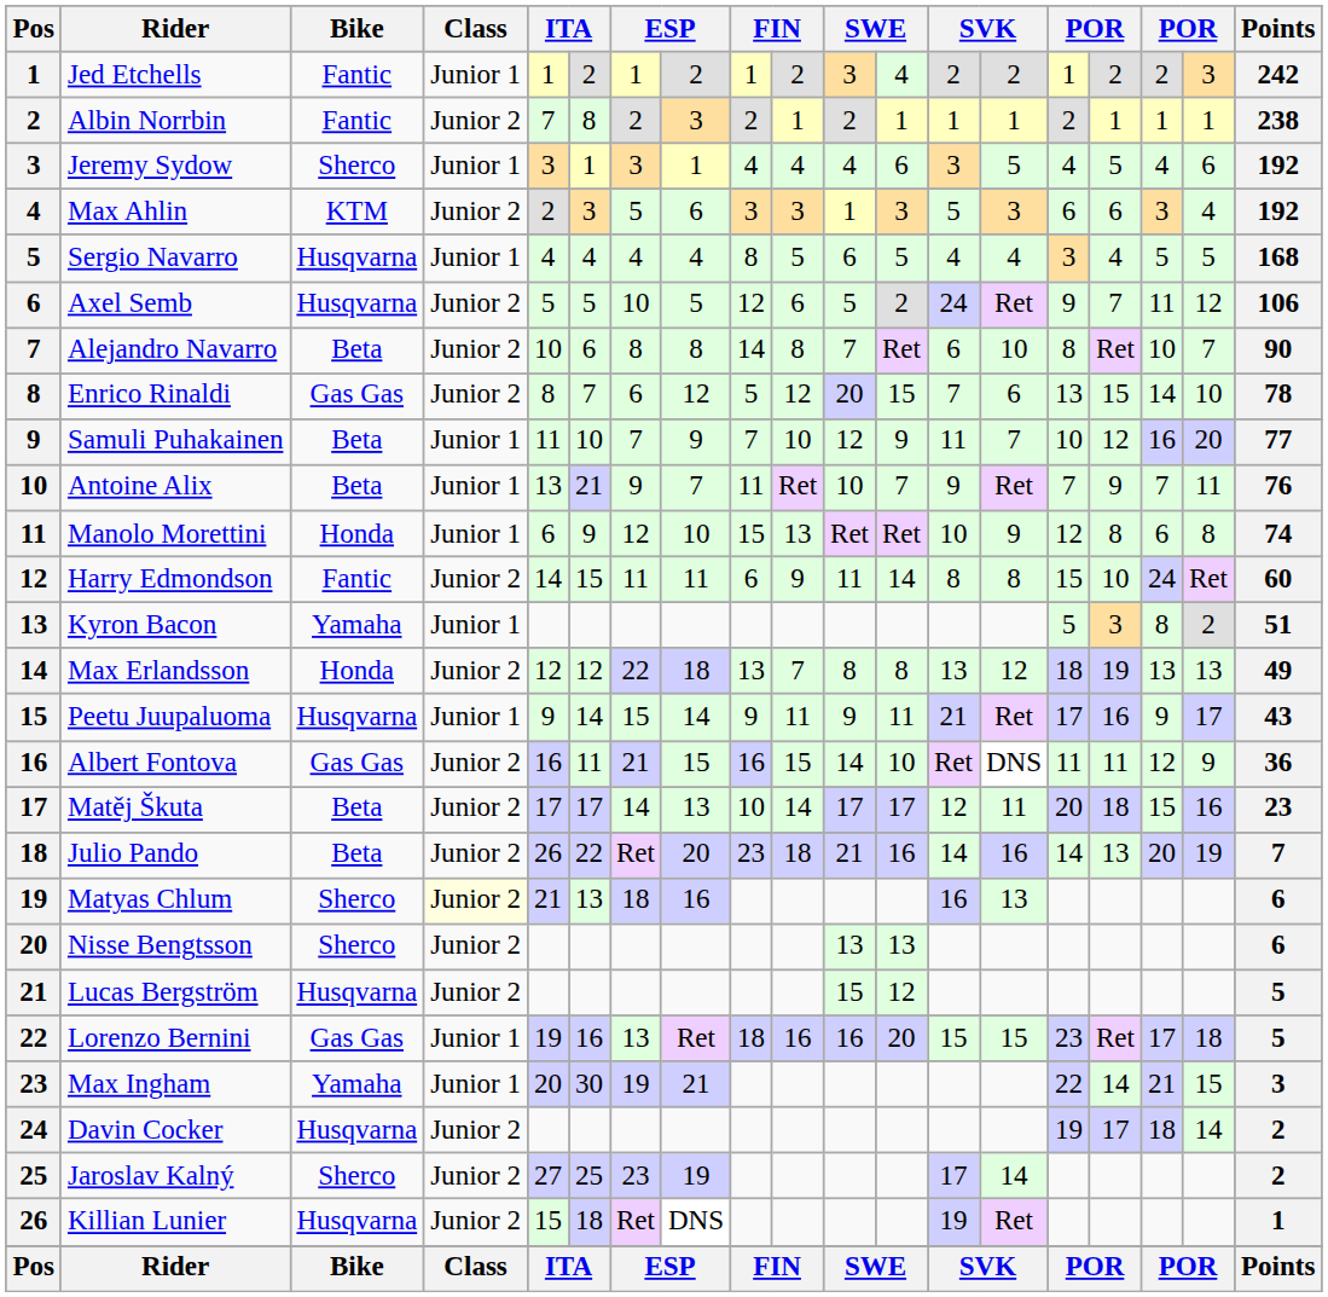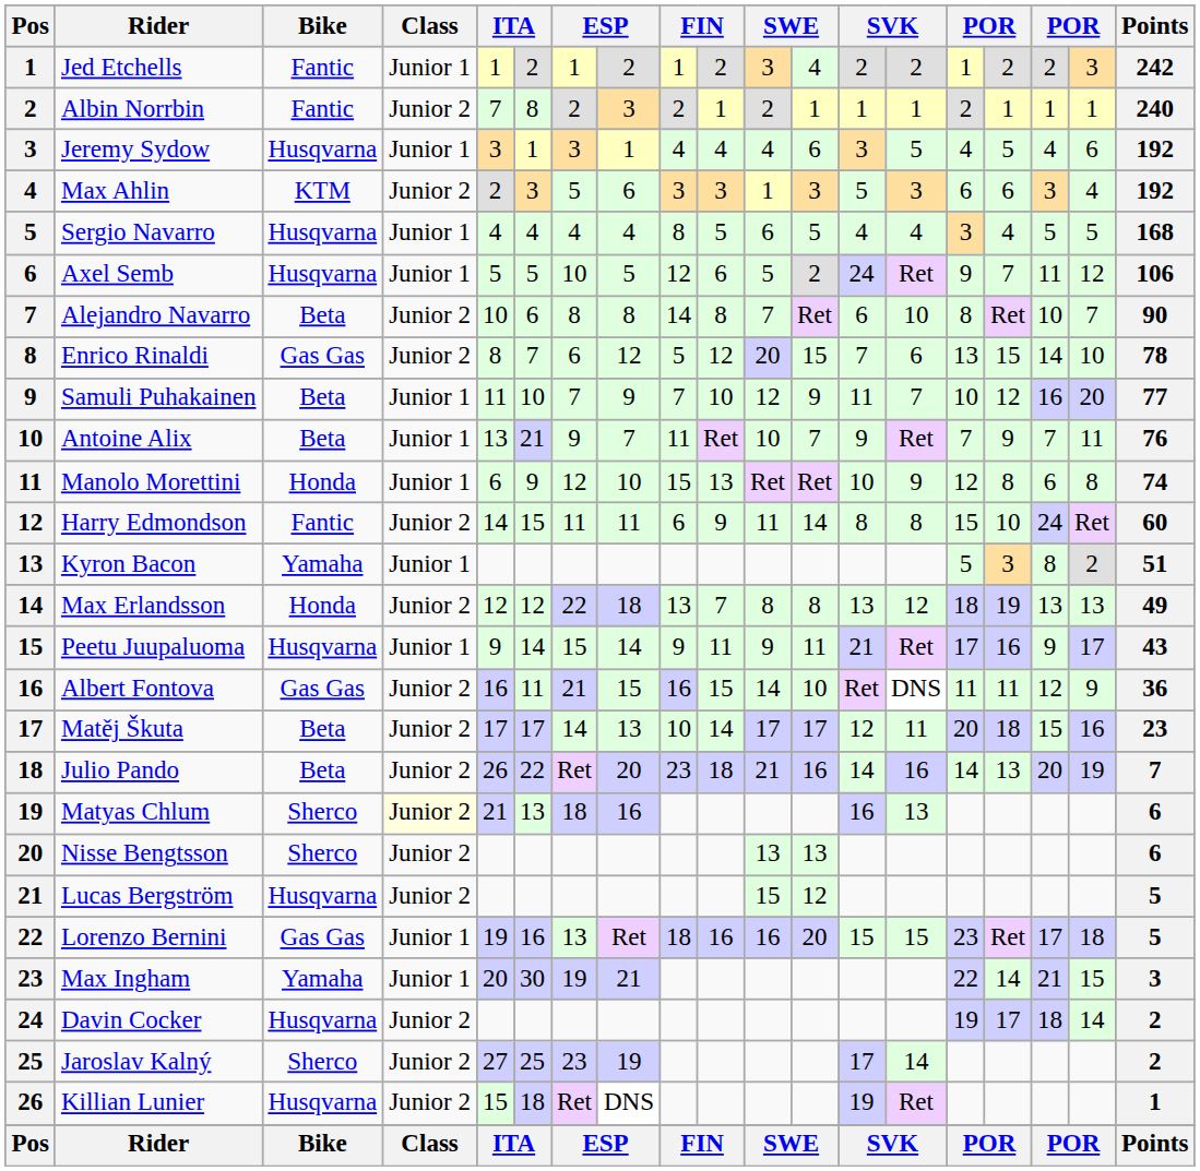Albin Norrbin | Points: 238 -> 240
Jeremy Sydow | Bike: Sherco -> Husqvarna
Axel Semb | Class: Junior 2 -> Junior 1
